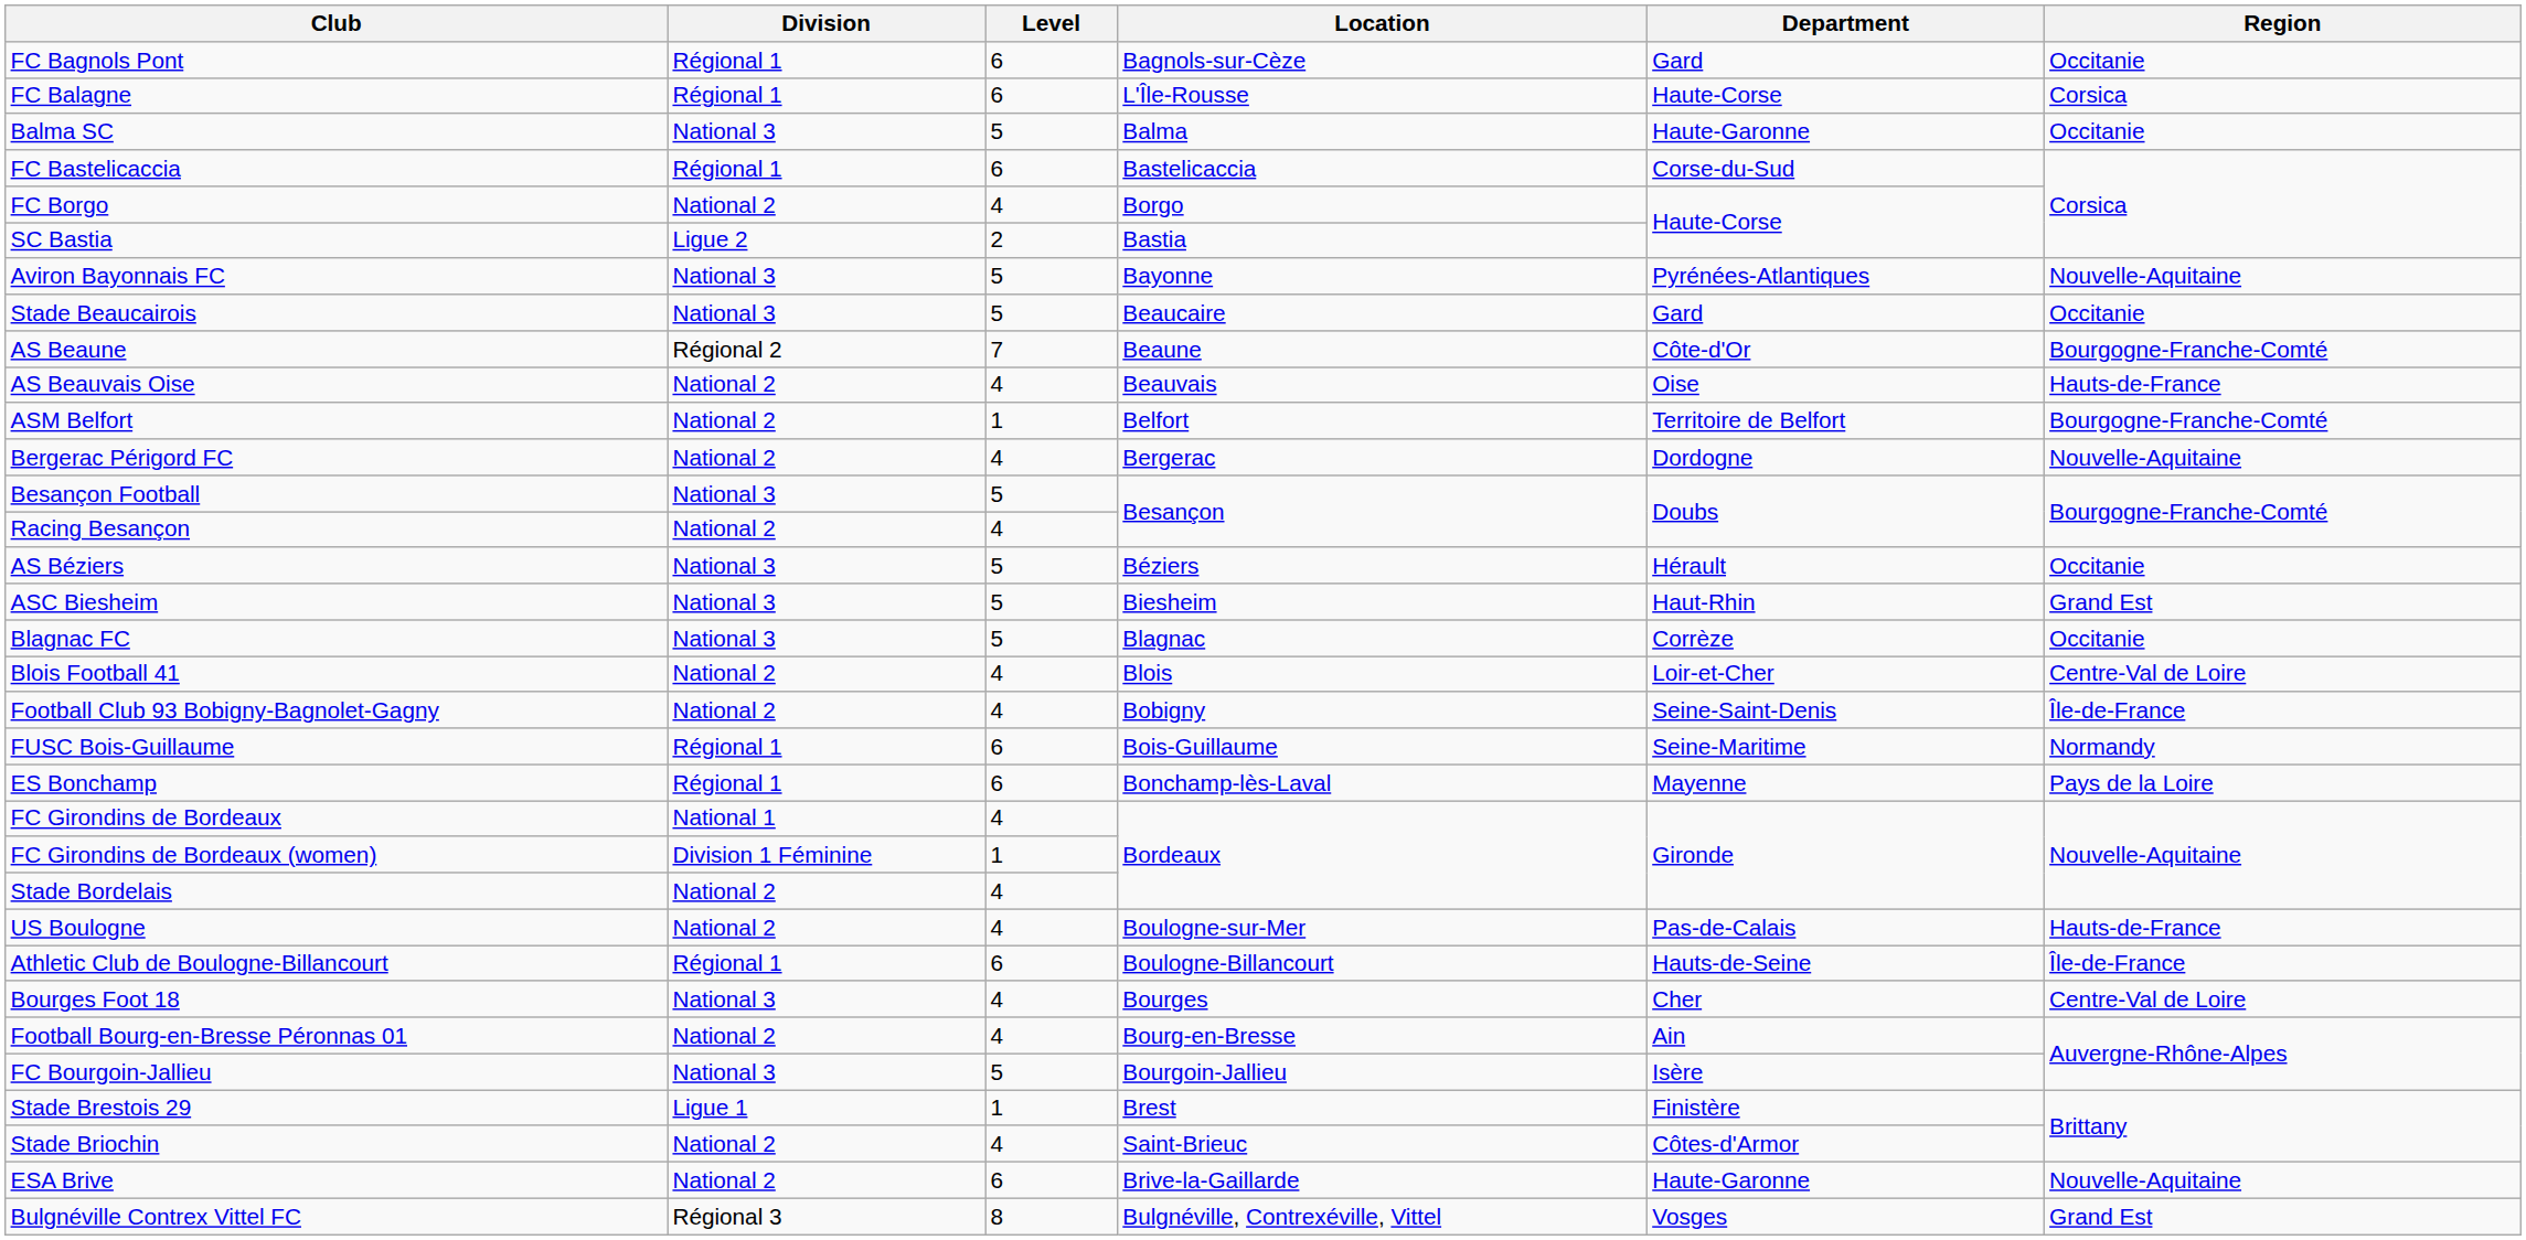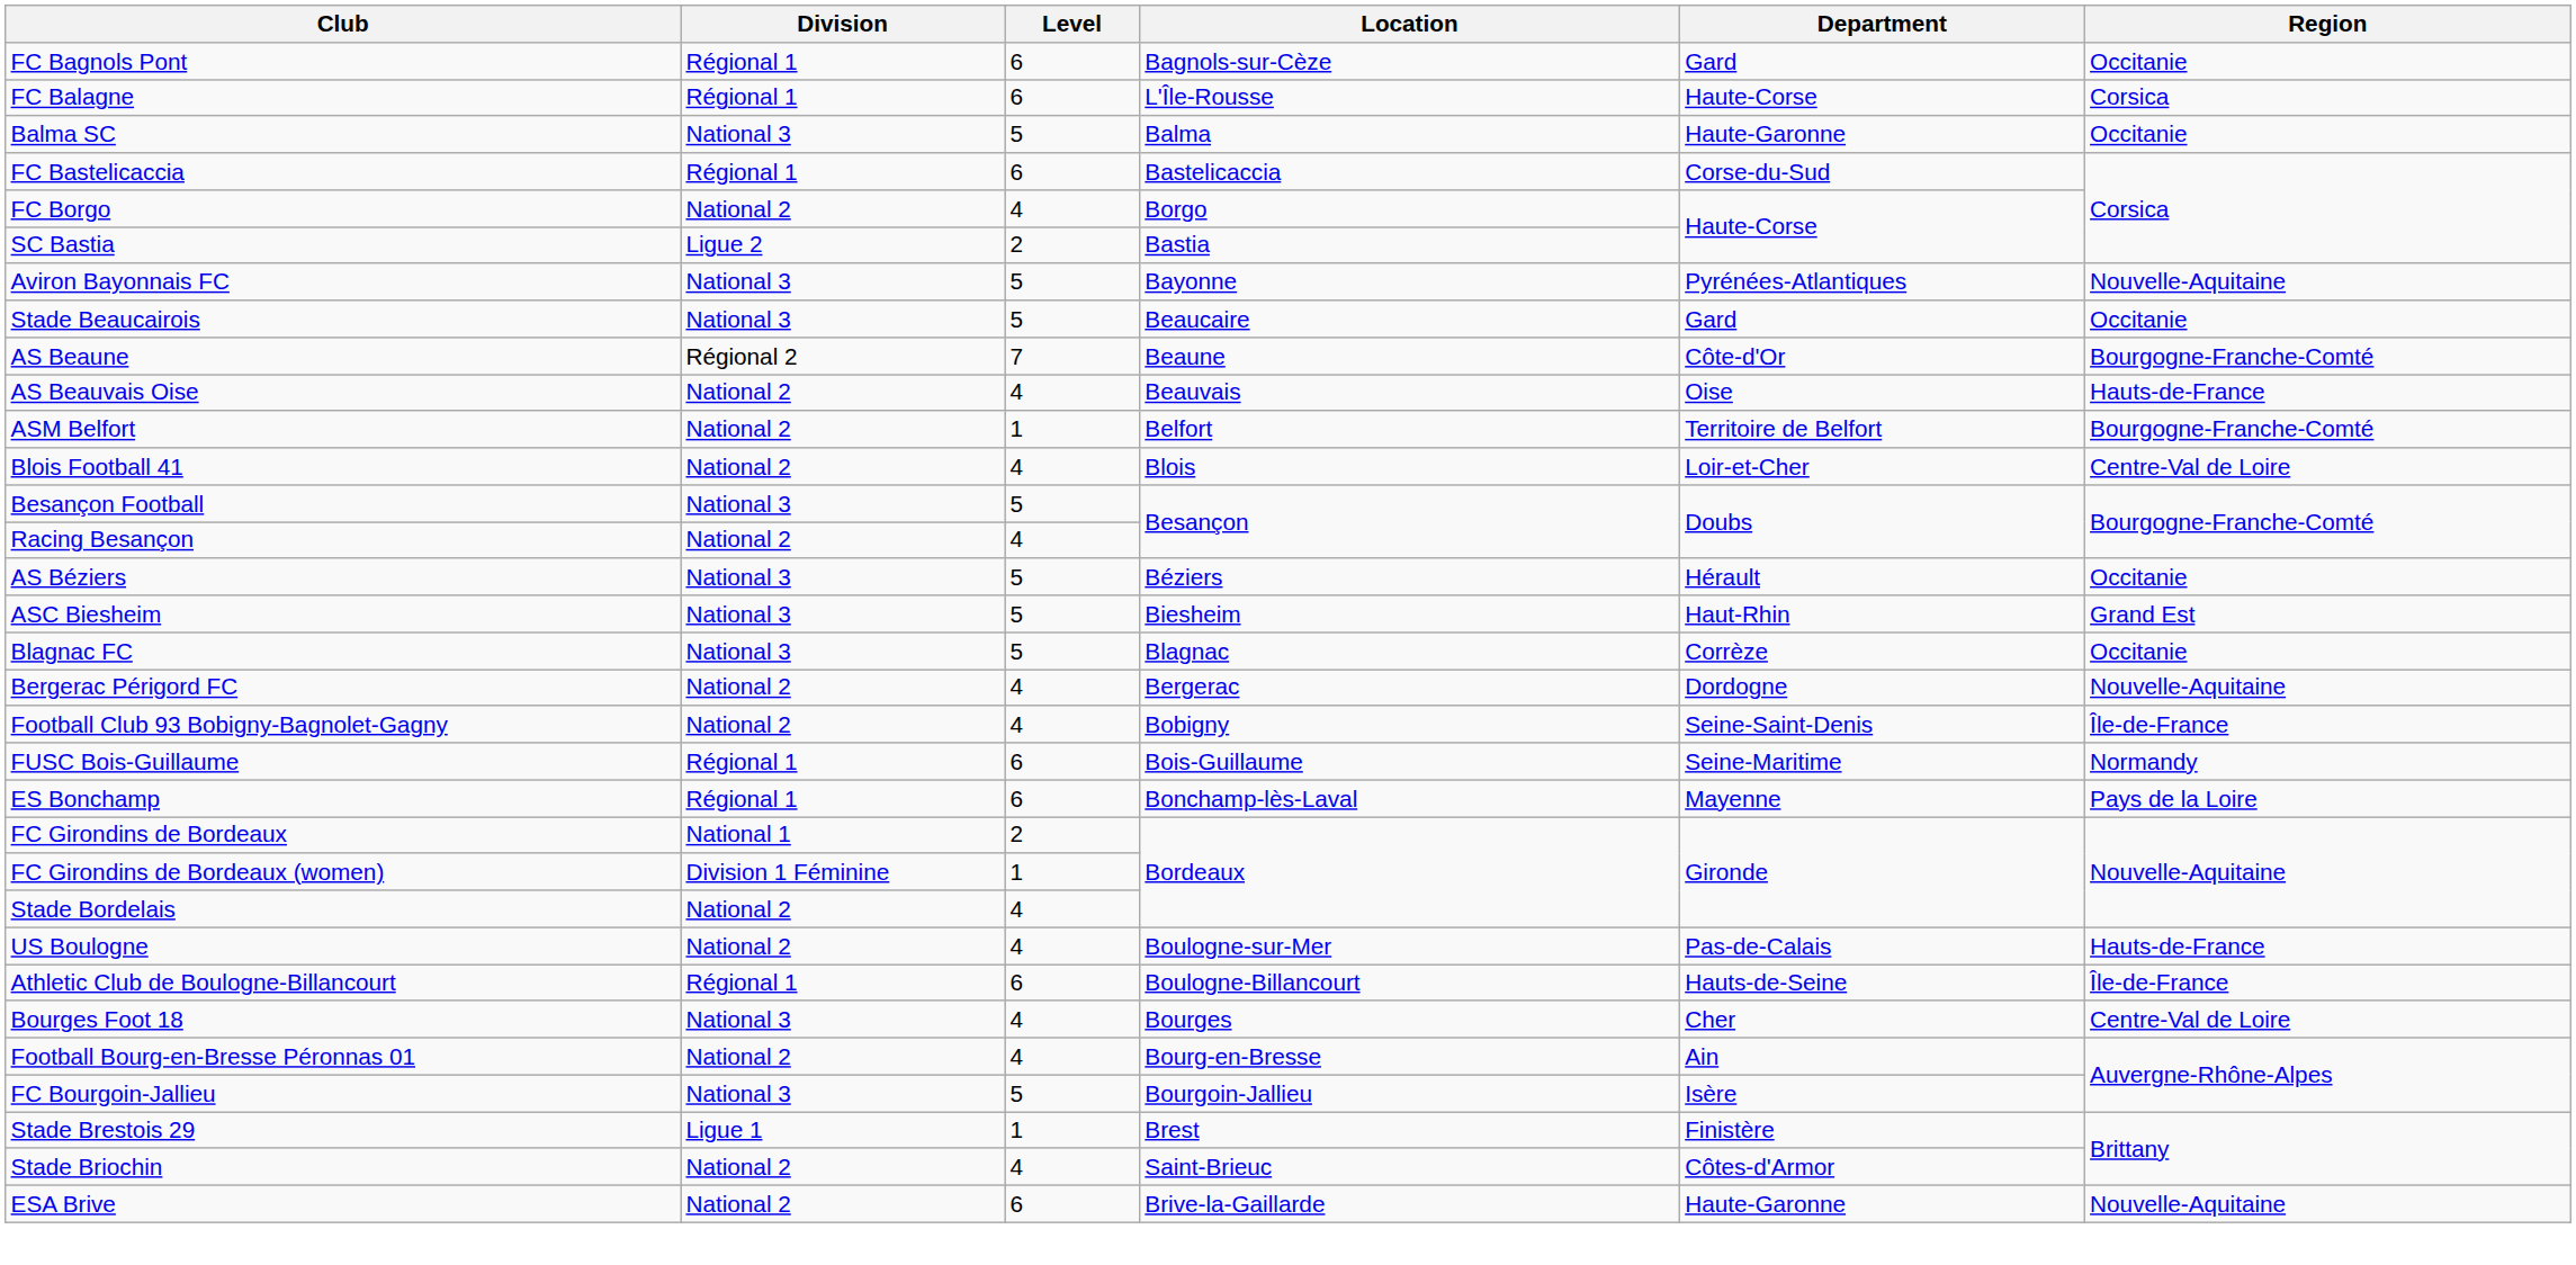rows swapped: Bergerac Périgord FC <-> Blois Football 41
FC Girondins de Bordeaux | Level: 4 -> 2
- row: Bulgnéville Contrex Vittel FC | Régional 3 | 8 | Bulgnéville, Contrexéville, Vittel | Vosges | Grand Est
